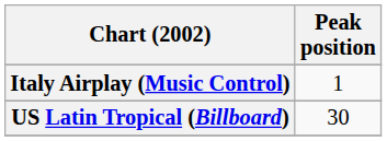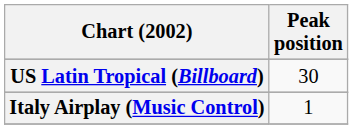rows swapped: Italy Airplay (Music Control) <-> US Latin Tropical (Billboard)
